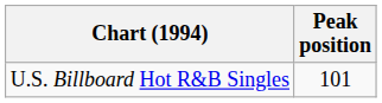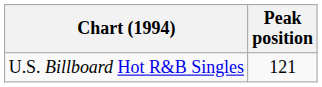U.S. Billboard Hot R&B Singles | Peak position: 101 -> 121
